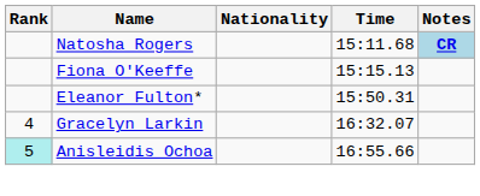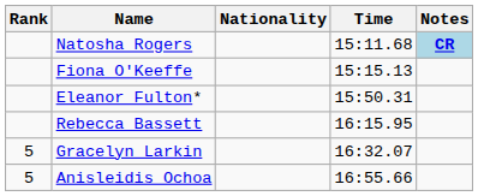+ row: Rebecca Bassett | 16:15.95
Gracelyn Larkin | Rank: 4 -> 5
Anisleidis Ochoa | Rank: paleturquoise background -> no background
